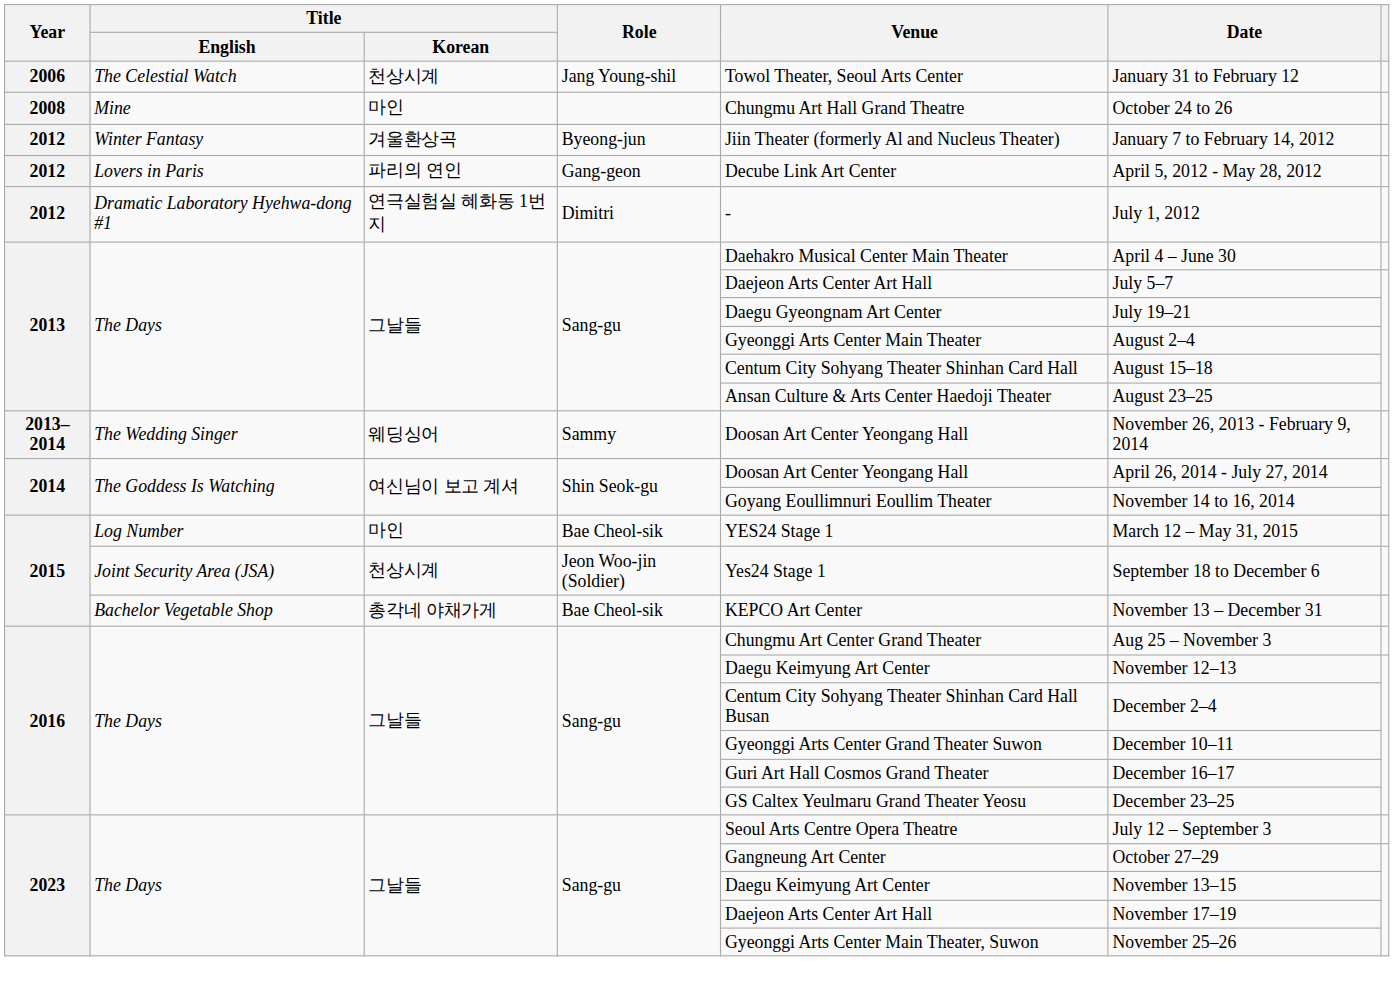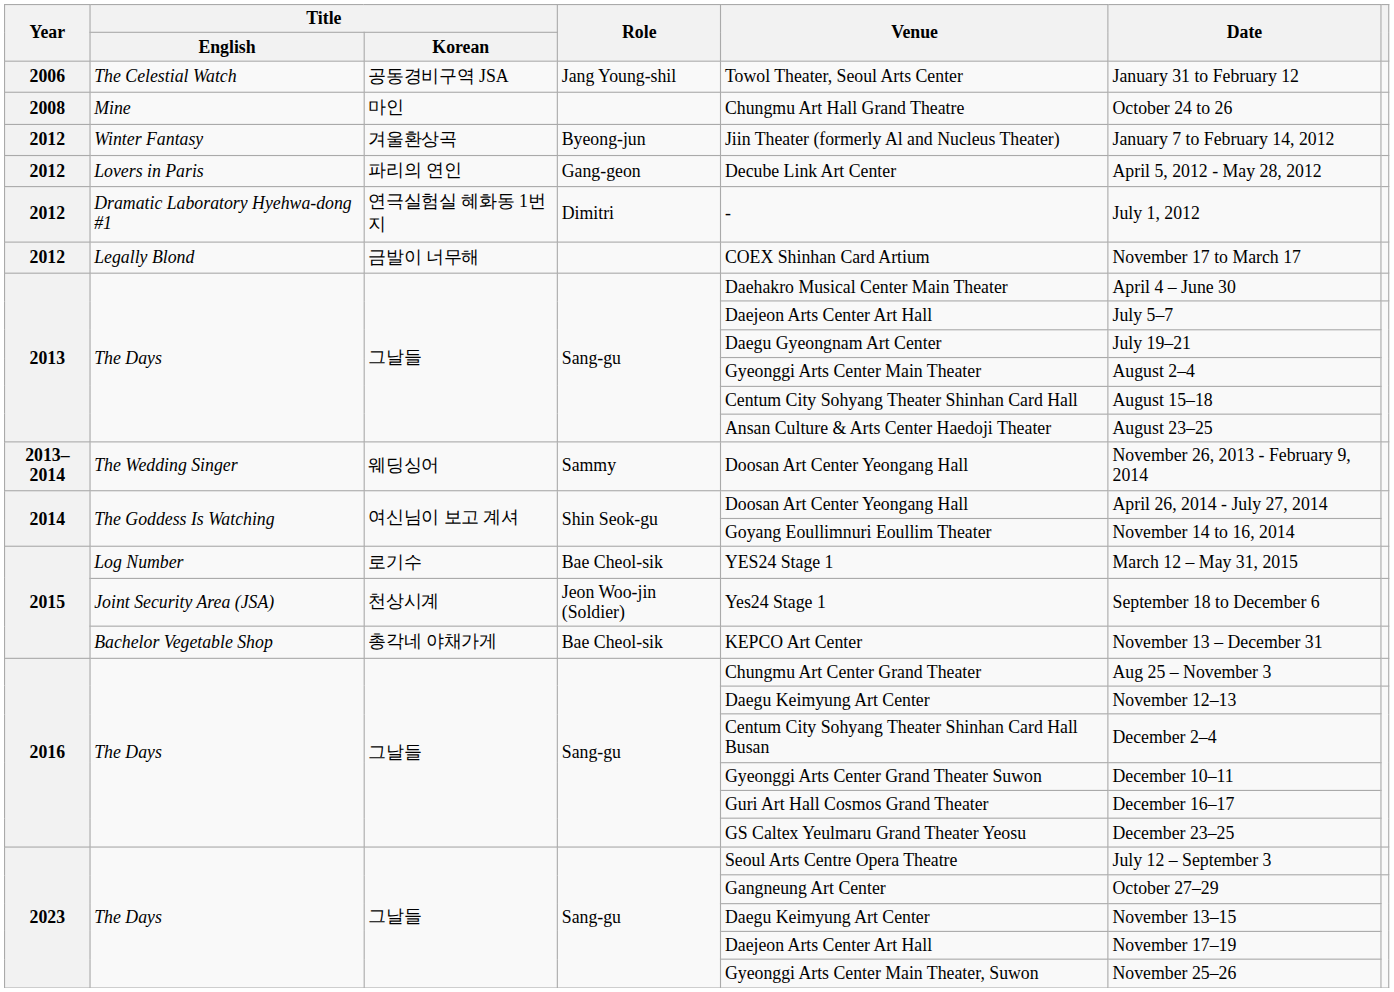The Celestial Watch | Title / Korean: 천상시계 -> 공동경비구역 JSA
+ row: 2012 | Legally Blond | 금발이 너무해 | COEX Shinhan Card Artium | November 17 to March 17
Log Number | Title / Korean: 마인 -> 로기수
